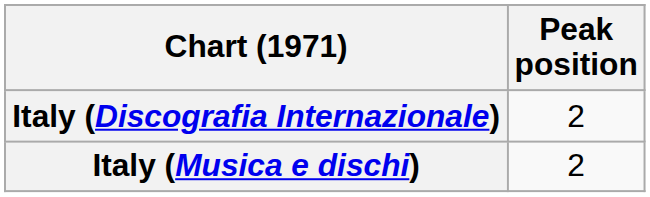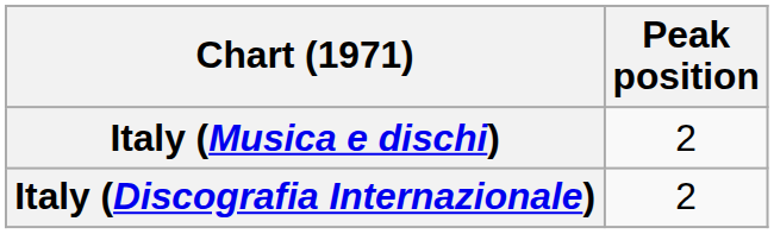rows swapped: Italy (Discografia Internazionale) <-> Italy (Musica e dischi)
